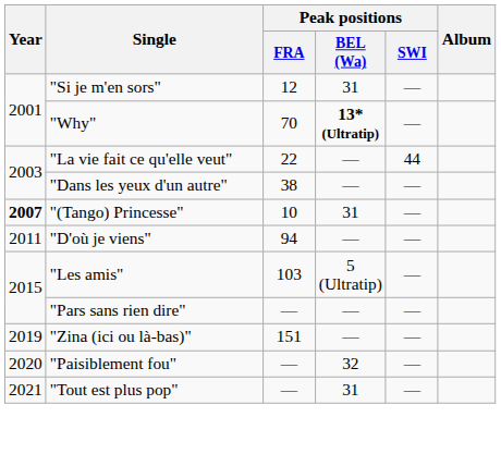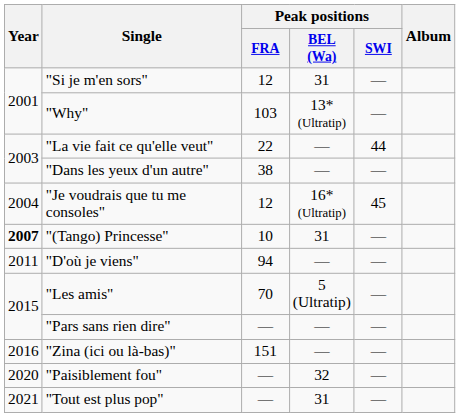"Why" | Peak positions / FRA: 70 -> 103
"Why" | Peak positions / BEL (Wa): bold -> normal
+ row: 2004 | "Je voudrais que tu me consoles" | 12 | 16* (Ultratip) | 45
"Les amis" | Peak positions / FRA: 103 -> 70
"Zina (ici ou là-bas)" | Year: 2019 -> 2016
